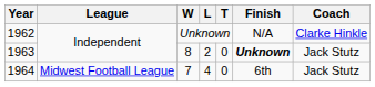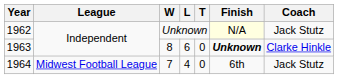1962 | Finish: no background -> lightyellow background
1962 | Coach: Clarke Hinkle -> Jack Stutz
1963 | L: 2 -> 6
1963 | Coach: Jack Stutz -> Clarke Hinkle
